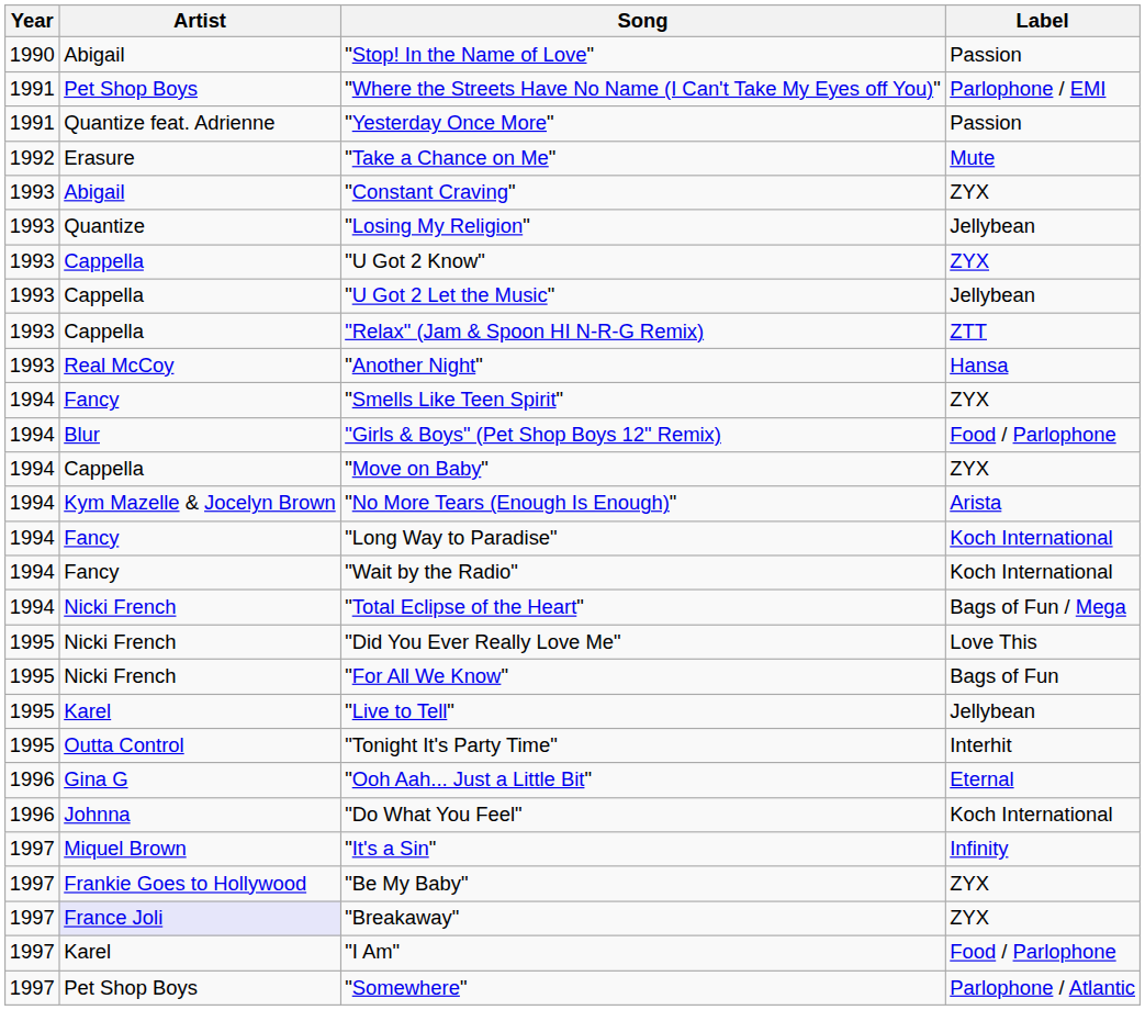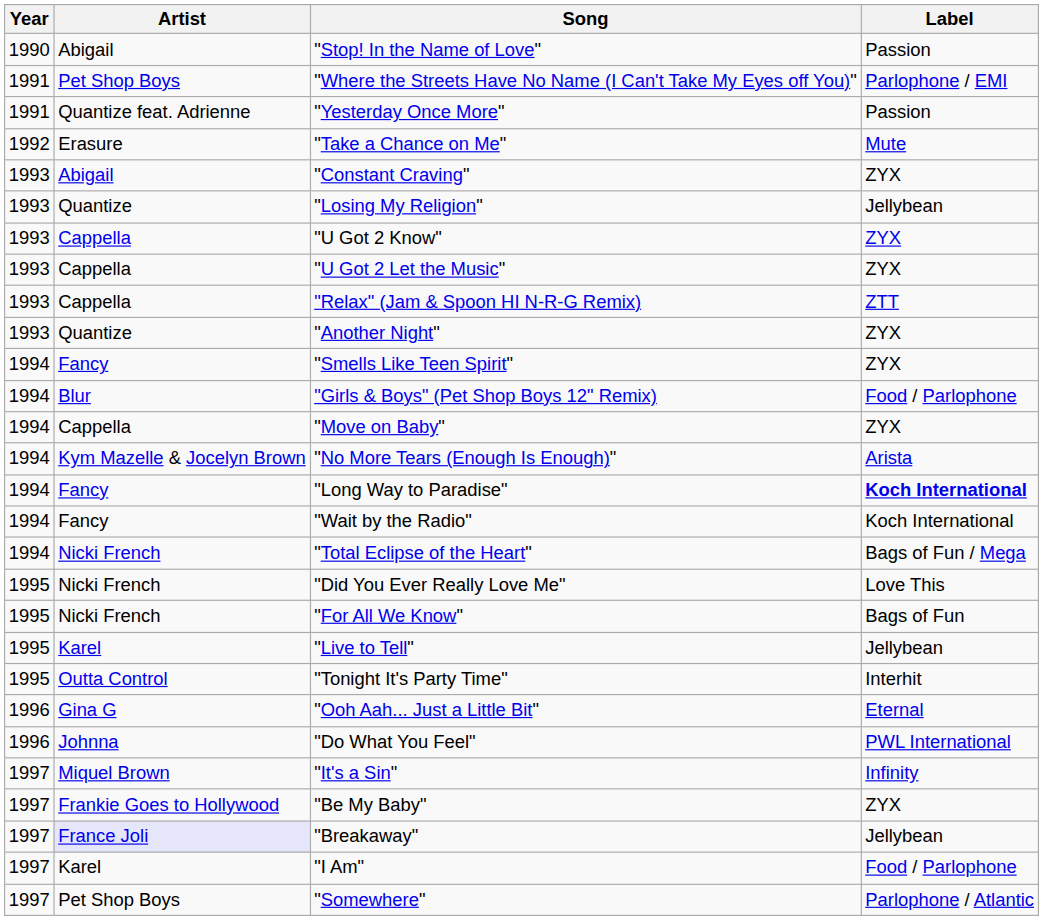"U Got 2 Let the Music" | Label: Jellybean -> ZYX
"Another Night" | Artist: Real McCoy -> Quantize
"Another Night" | Label: Hansa -> ZYX
"Long Way to Paradise" | Label: normal -> bold
"Do What You Feel" | Label: Koch International -> PWL International
"Breakaway" | Label: ZYX -> Jellybean
